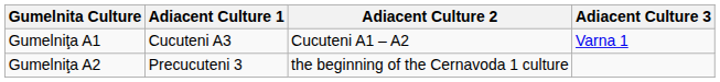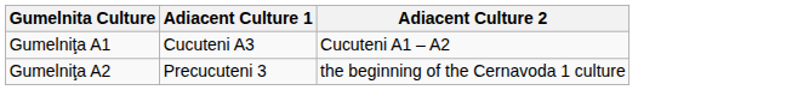- column: Adiacent Culture 3 | Varna 1
